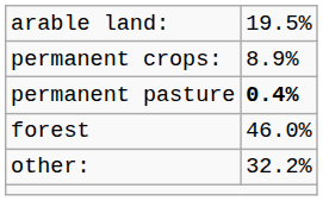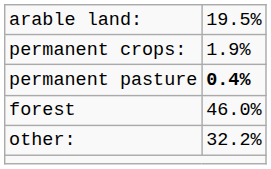permanent crops: | column 2: 8.9% -> 1.9%
